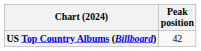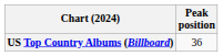US Top Country Albums (Billboard) | Peak position: 42 -> 36
